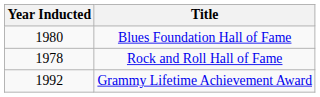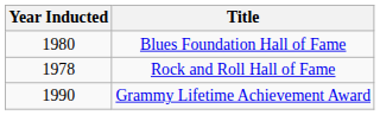Grammy Lifetime Achievement Award | Year Inducted: 1992 -> 1990
